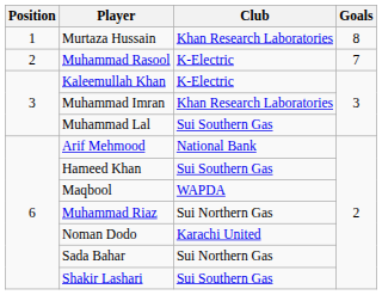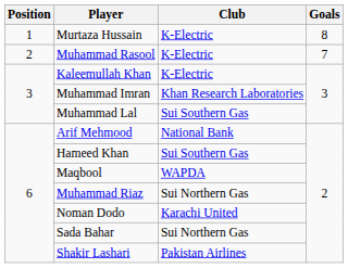Murtaza Hussain | Club: Khan Research Laboratories -> K-Electric
Shakir Lashari | Club: Sui Southern Gas -> Pakistan Airlines
